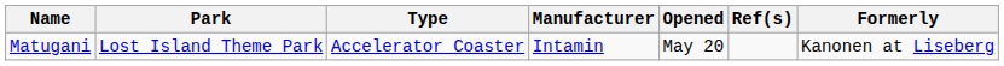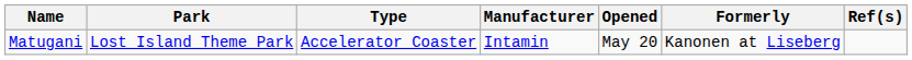columns swapped: Formerly <-> Ref(s)
